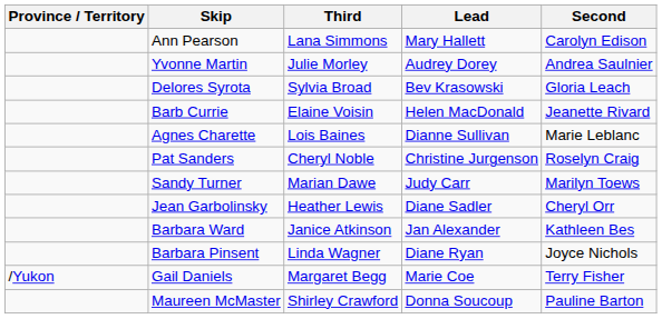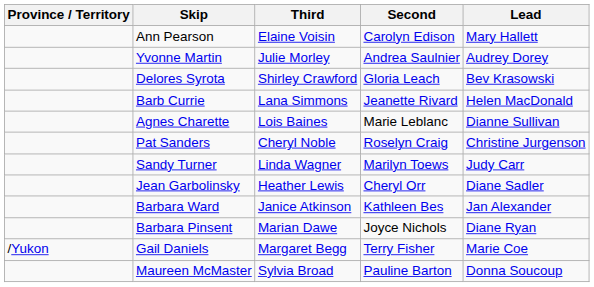columns swapped: Second <-> Lead
Ann Pearson | Third: Lana Simmons -> Elaine Voisin
Delores Syrota | Third: Sylvia Broad -> Shirley Crawford
Barb Currie | Third: Elaine Voisin -> Lana Simmons
Sandy Turner | Third: Marian Dawe -> Linda Wagner
Barbara Pinsent | Third: Linda Wagner -> Marian Dawe
Maureen McMaster | Third: Shirley Crawford -> Sylvia Broad
